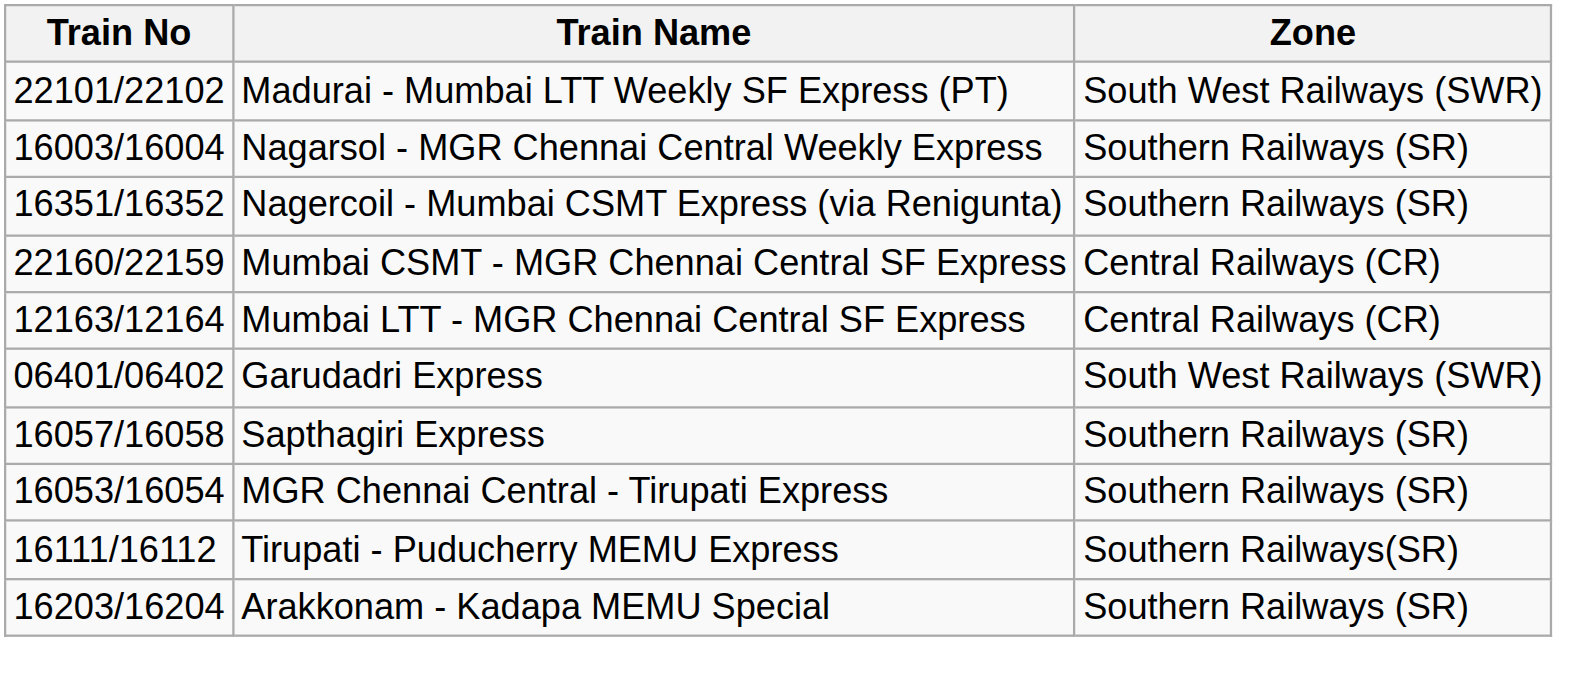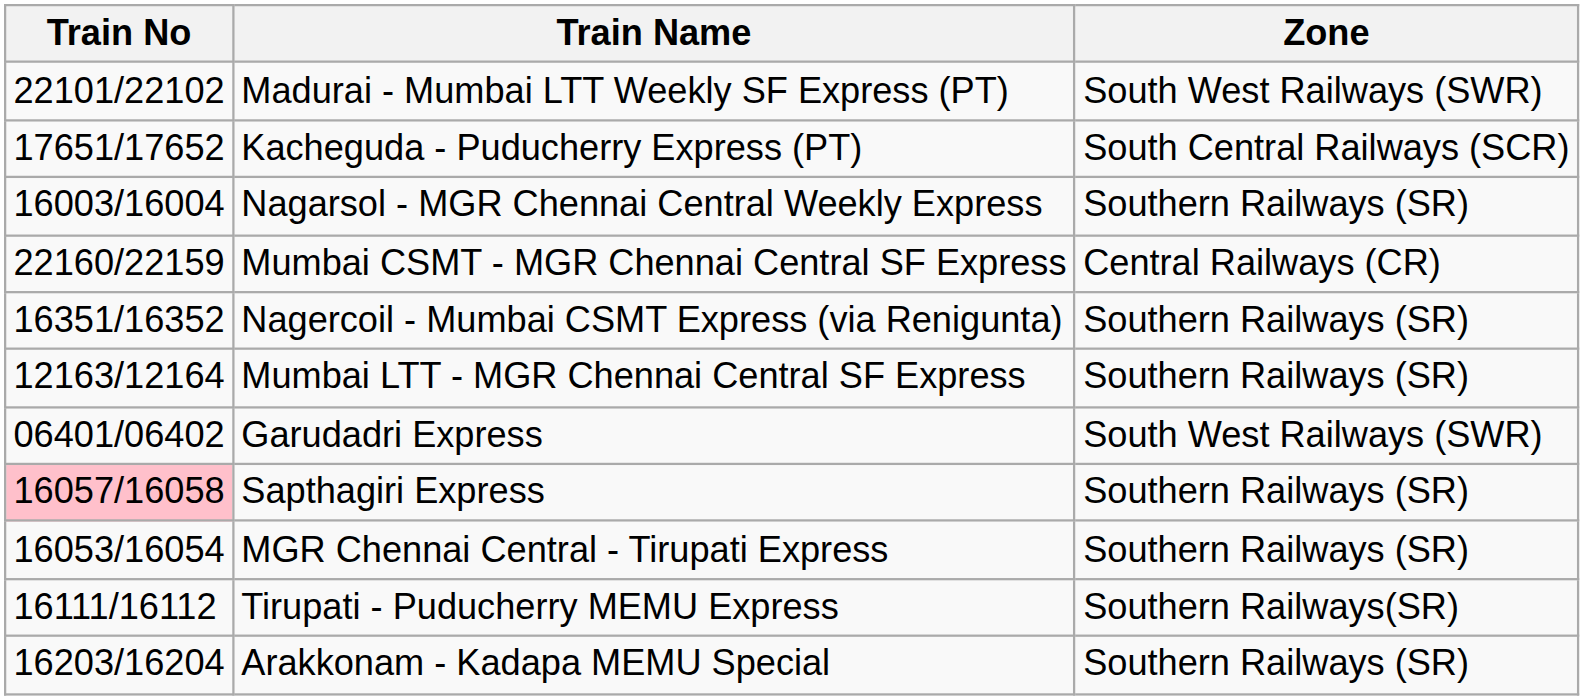+ row: 17651/17652 | Kacheguda - Puducherry Express (PT) | South Central Railways (SCR)
rows swapped: Nagercoil - Mumbai CSMT Express (via Renigunta) <-> Mumbai CSMT - MGR Chennai Central SF Express
Mumbai LTT - MGR Chennai Central SF Express | Zone: Central Railways (CR) -> Southern Railways (SR)
Sapthagiri Express | Train No: no background -> pink background
